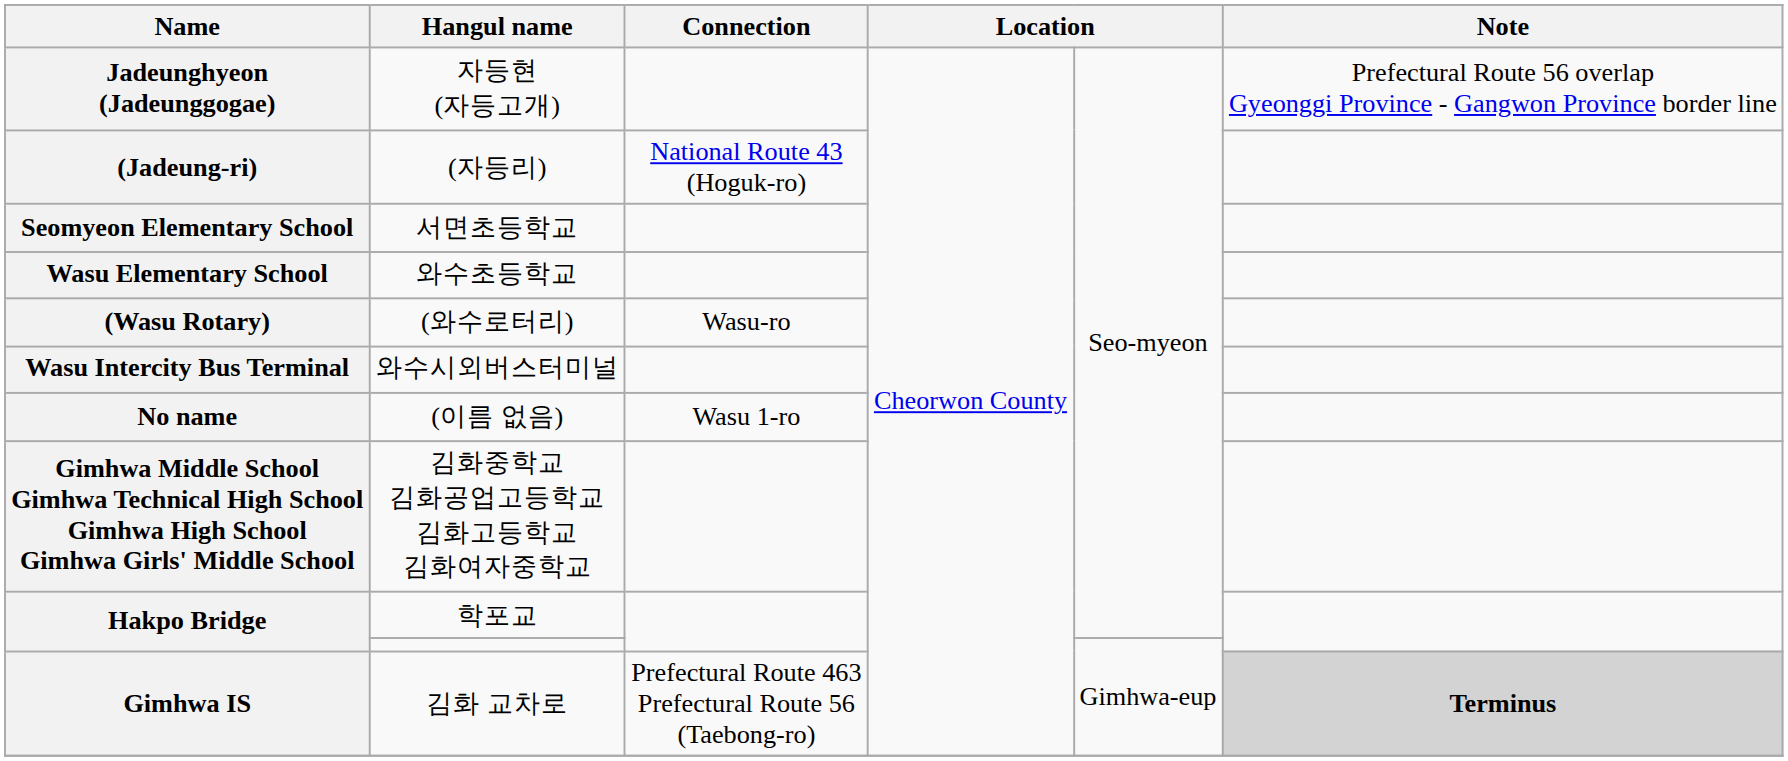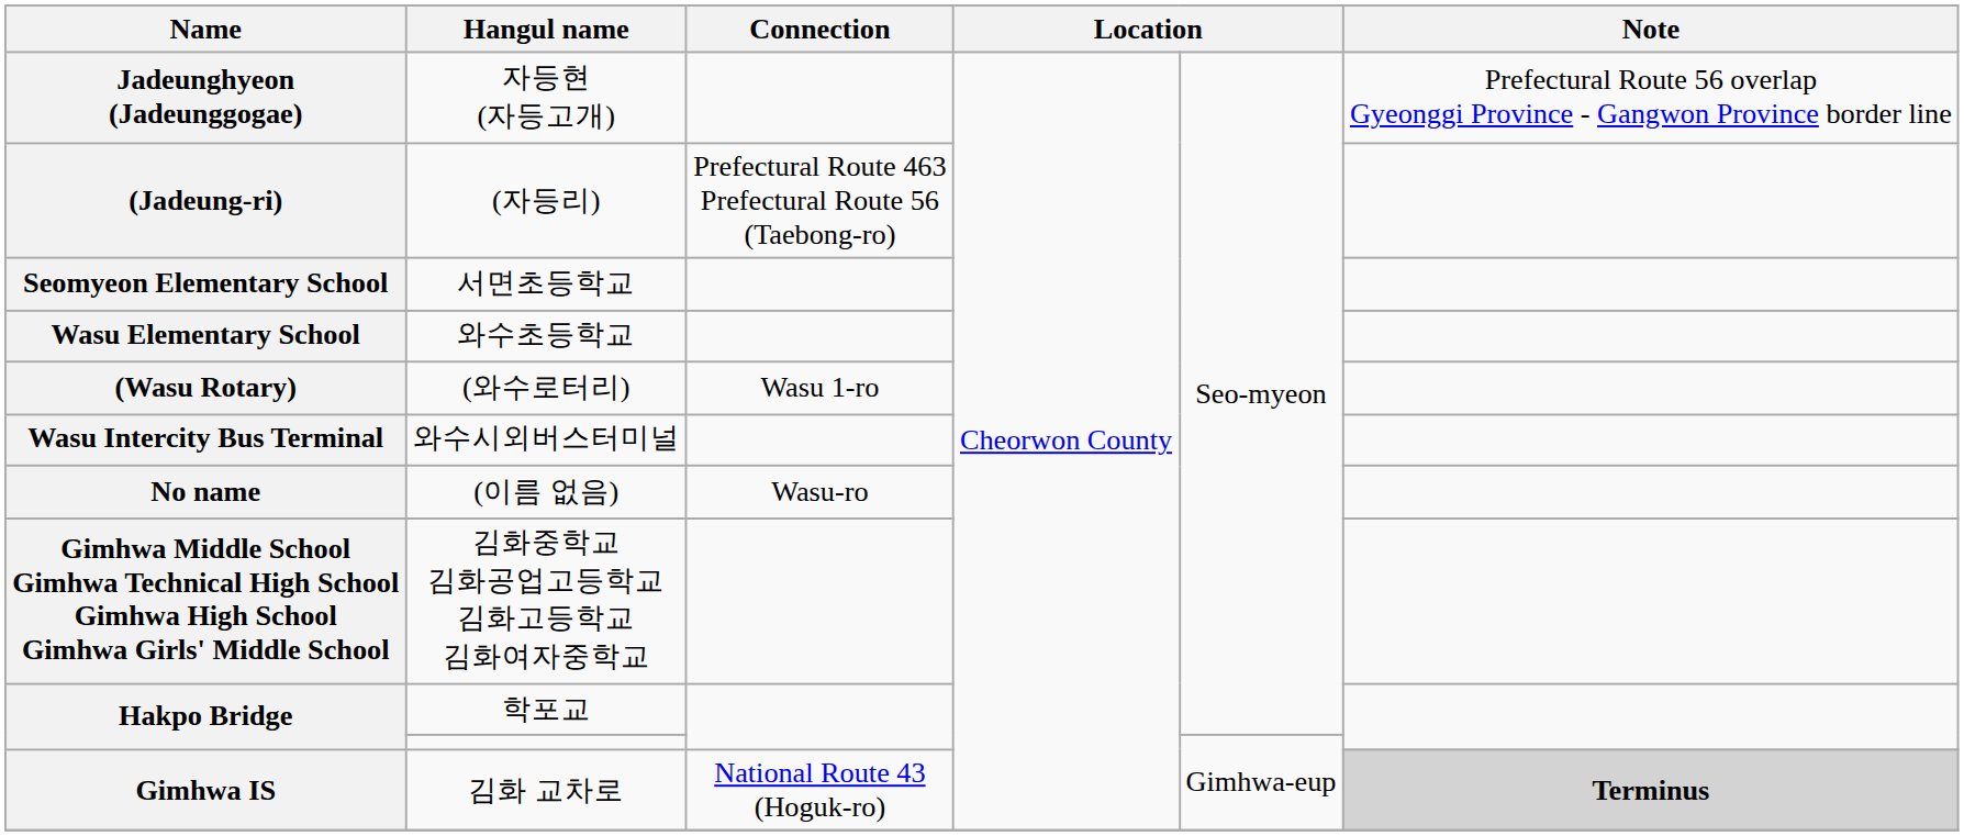(자등리) | Connection: National Route 43 (Hoguk-ro) -> Prefectural Route 463 Prefectural Route 56 (Taebong-ro)
(와수로터리) | Connection: Wasu-ro -> Wasu 1-ro
(이름 없음) | Connection: Wasu 1-ro -> Wasu-ro
김화 교차로 | Connection: Prefectural Route 463 Prefectural Route 56 (Taebong-ro) -> National Route 43 (Hoguk-ro)
